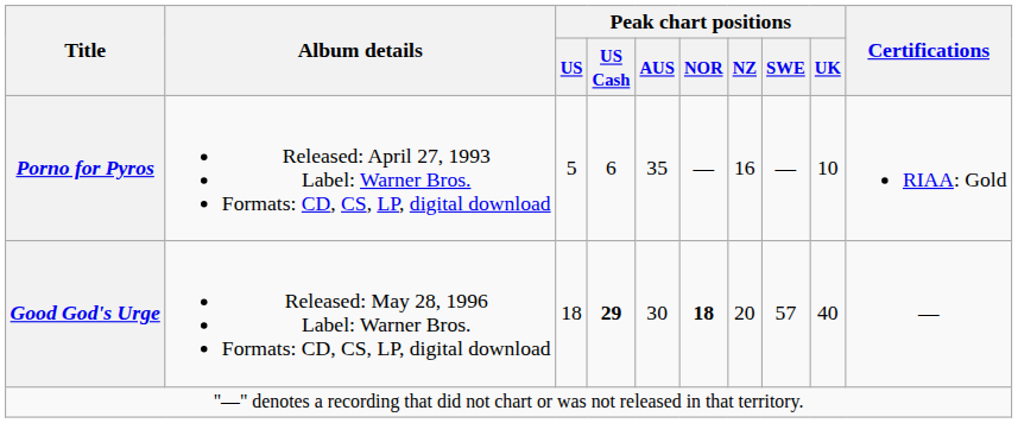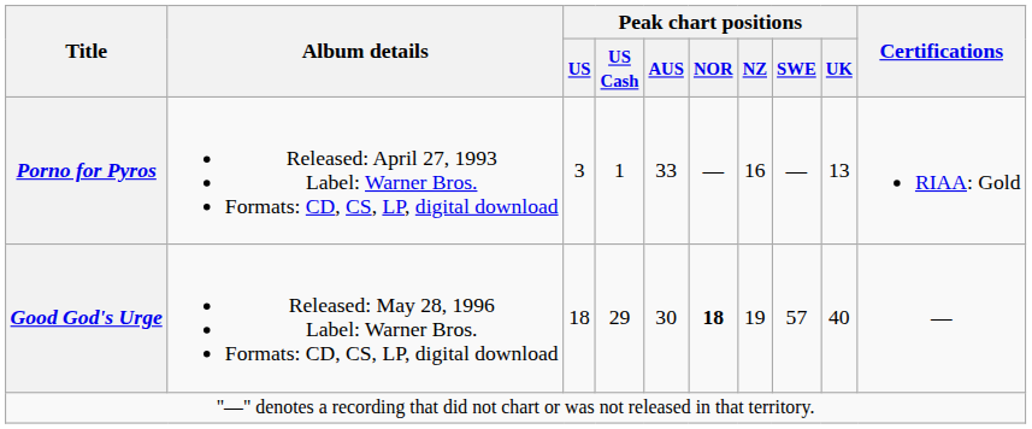Porno for Pyros | Peak chart positions / US: 5 -> 3
Porno for Pyros | Peak chart positions / US Cash: 6 -> 1
Porno for Pyros | Peak chart positions / AUS: 35 -> 33
Porno for Pyros | Peak chart positions / UK: 10 -> 13
Good God's Urge | Peak chart positions / US Cash: bold -> normal
Good God's Urge | Peak chart positions / NZ: 20 -> 19
